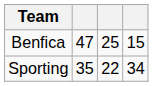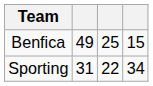Benfica | column 2: 47 -> 49
Sporting | column 2: 35 -> 31
